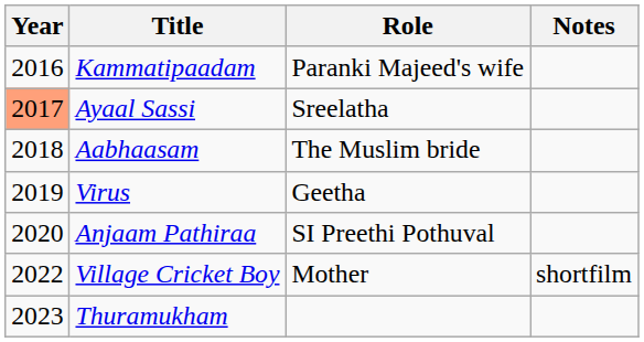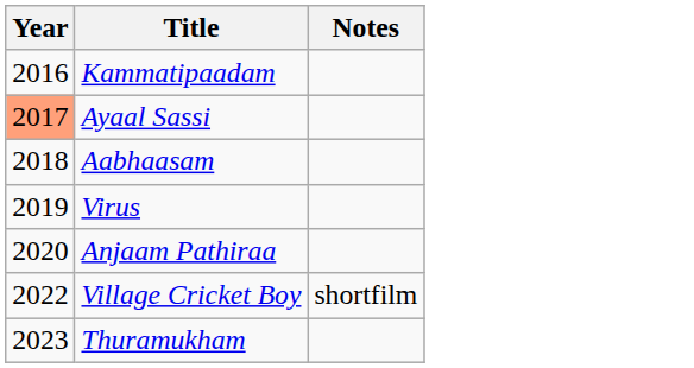- column: Role | Paranki Majeed's wife | Sreelatha | The Muslim bride | Geetha | SI Preethi Pothuval | Mother
